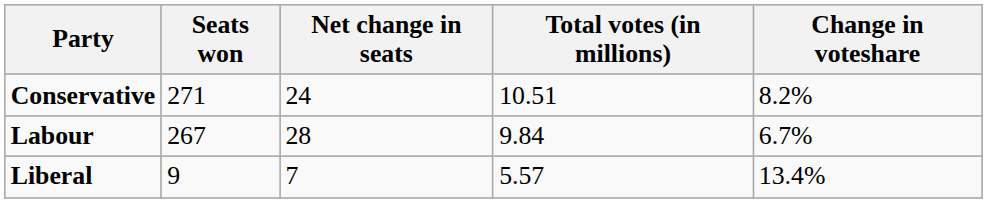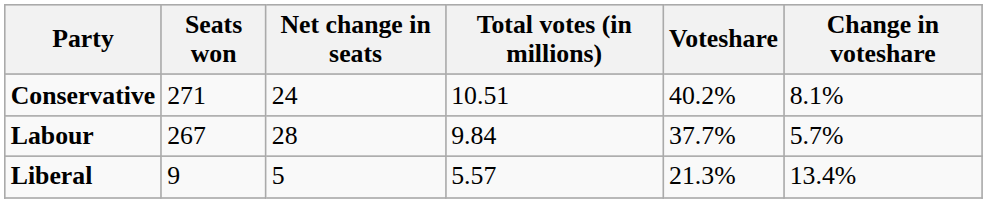+ column: Voteshare | 40.2% | 37.7% | 21.3%
Conservative | Change in voteshare: 8.2% -> 8.1%
Labour | Change in voteshare: 6.7% -> 5.7%
Liberal | Net change in seats: 7 -> 5
